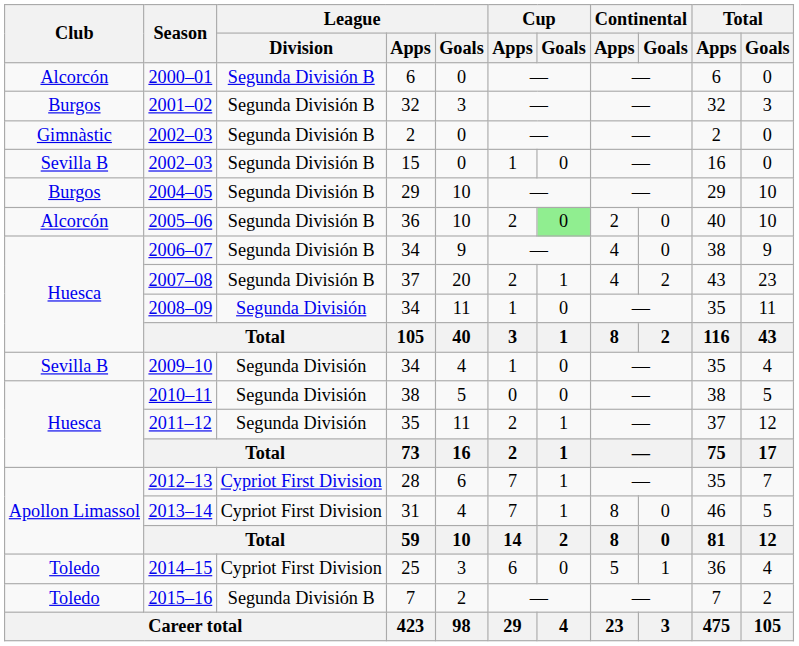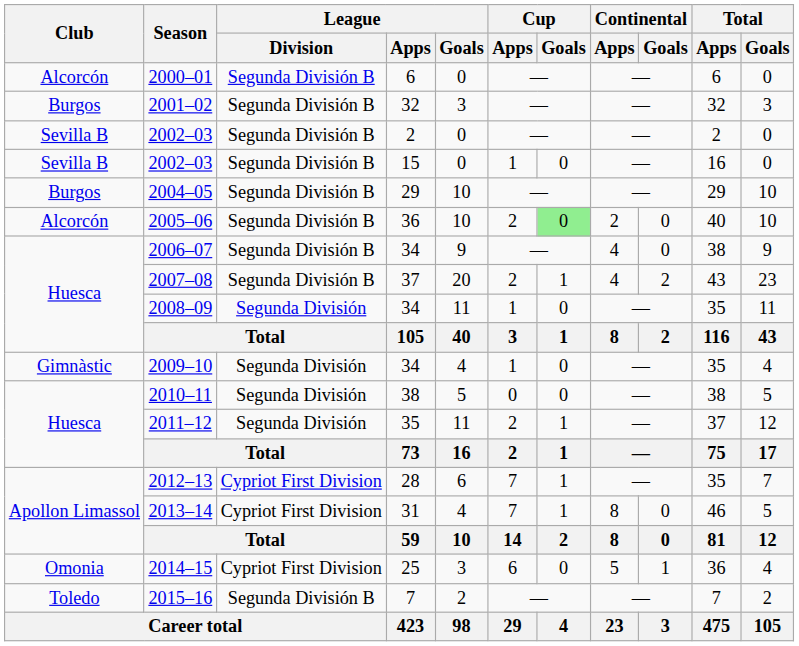2002–03 / 2 | Club: Gimnàstic -> Sevilla B
2009–10 | Club: Sevilla B -> Gimnàstic
2014–15 | Club: Toledo -> Omonia
